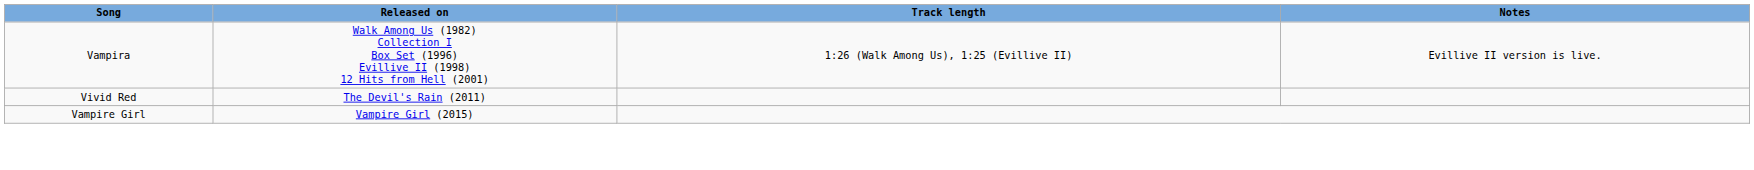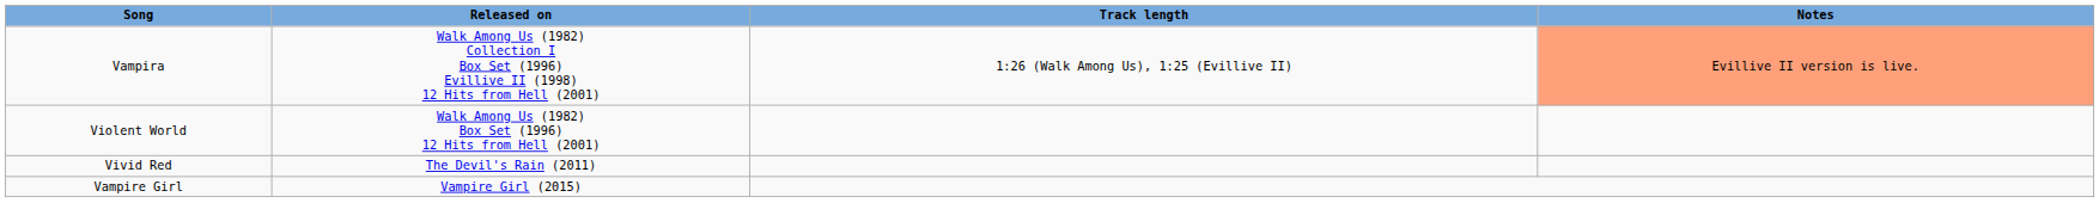Vampira | Notes: no background -> lightsalmon background
+ row: Violent World | Walk Among Us (1982) Box Set (1996) 12 Hits from Hell (2001)
